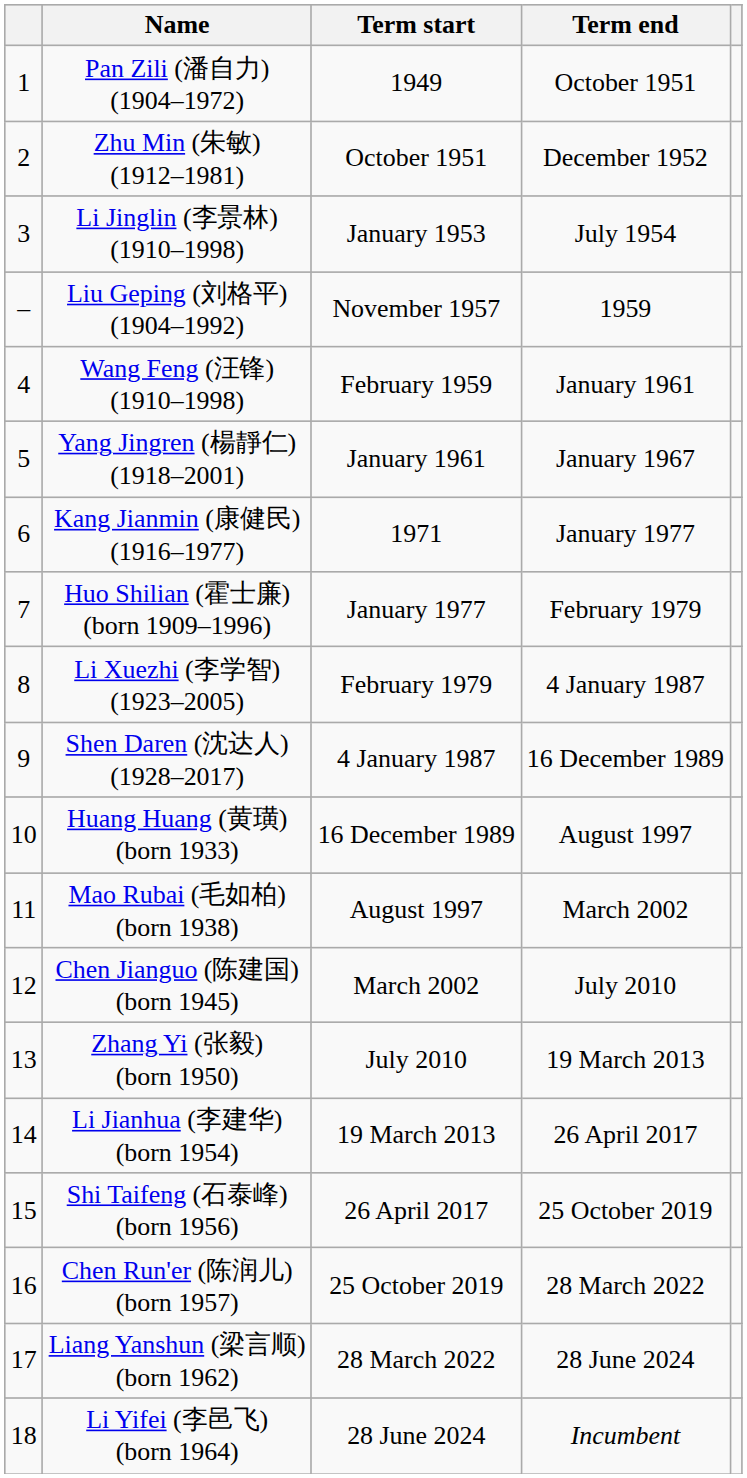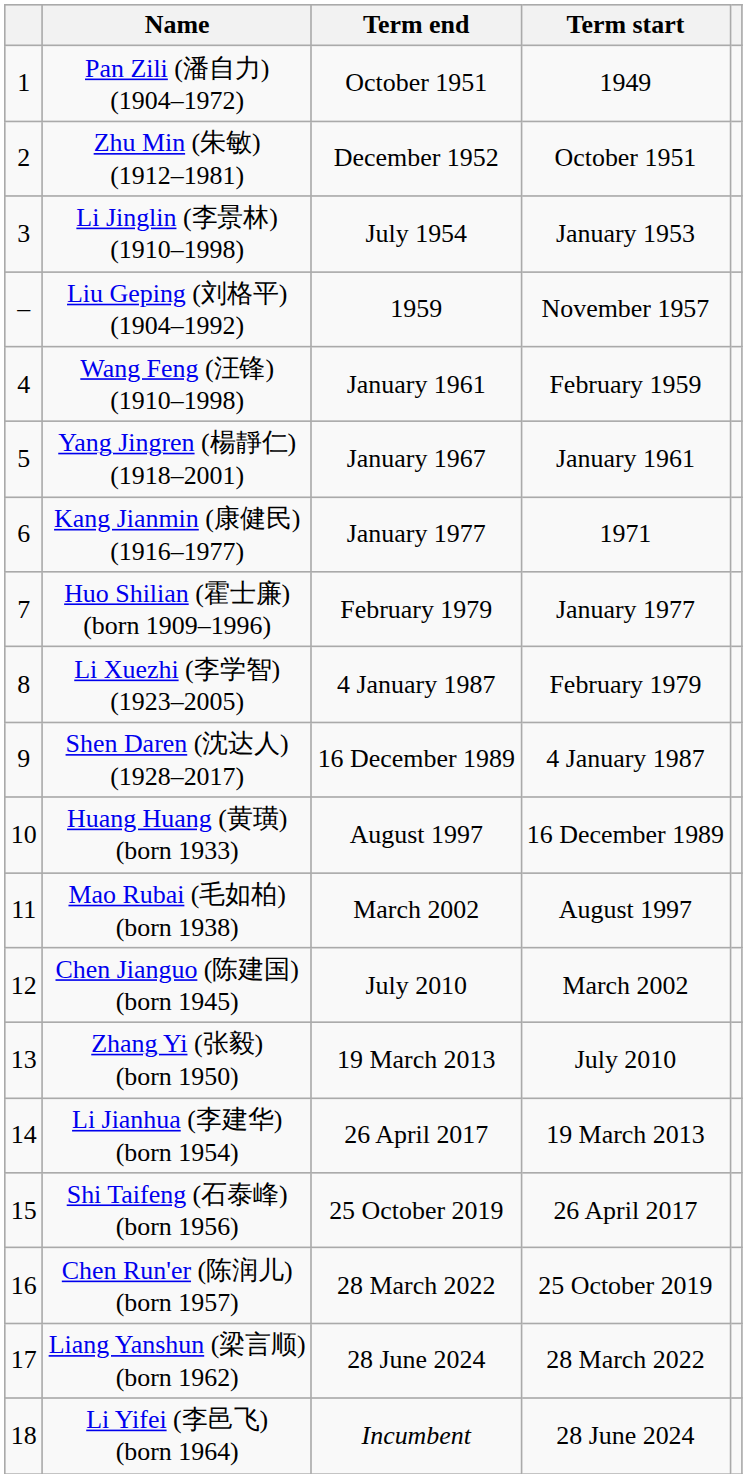columns swapped: Term start <-> Term end
